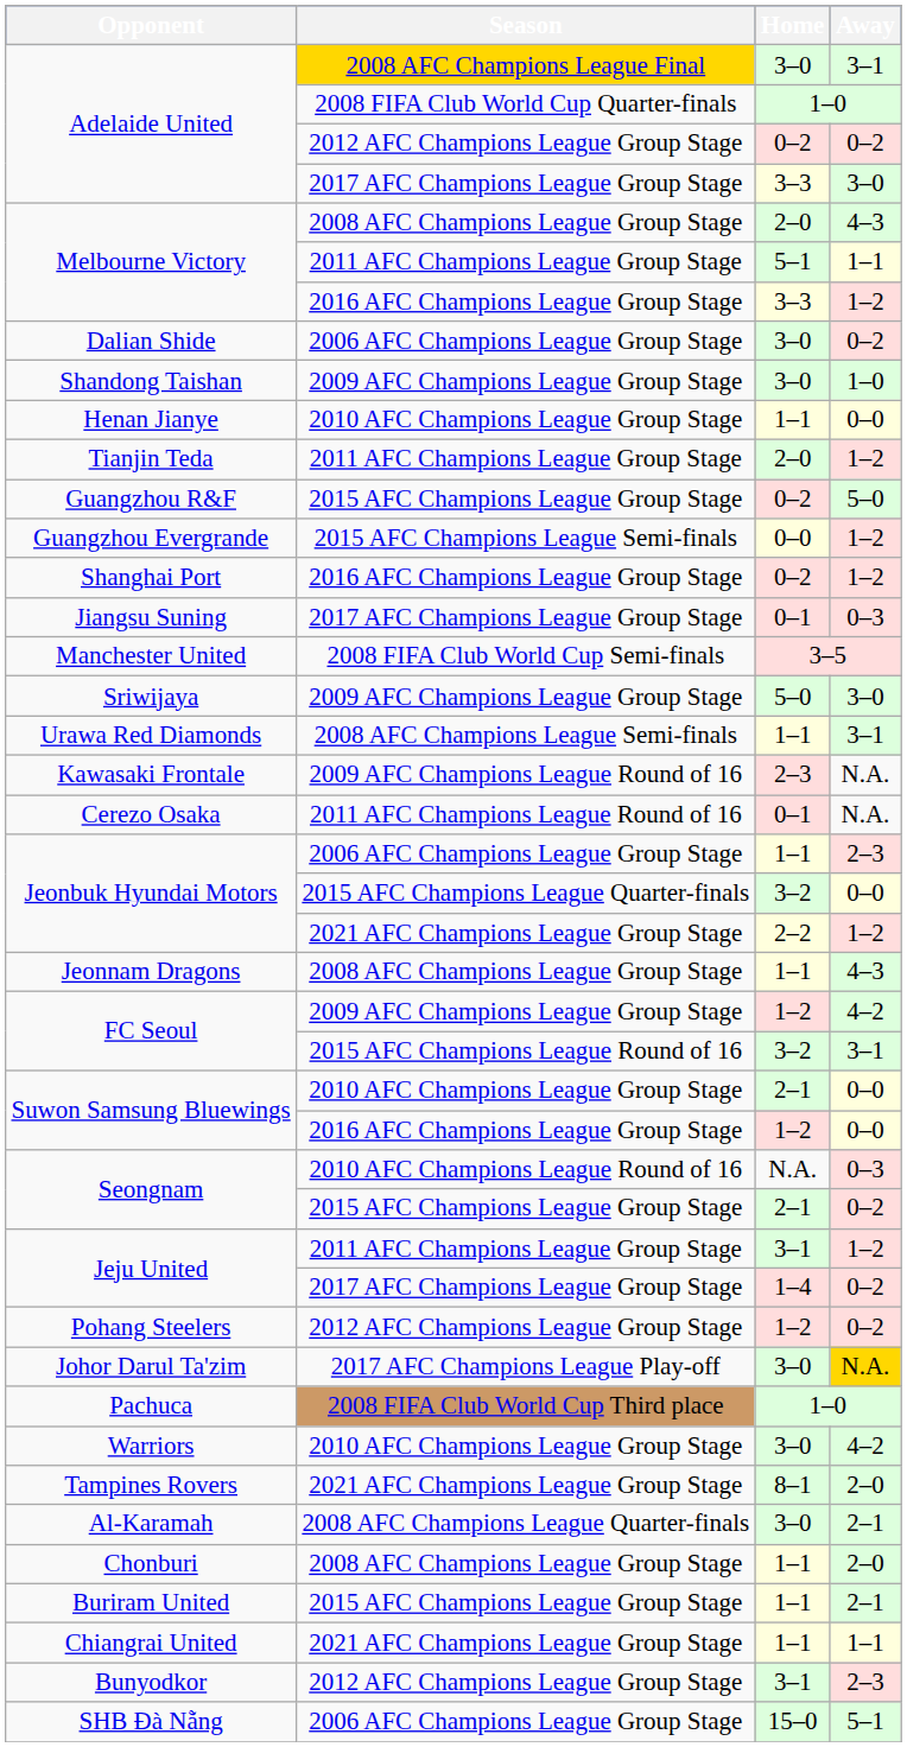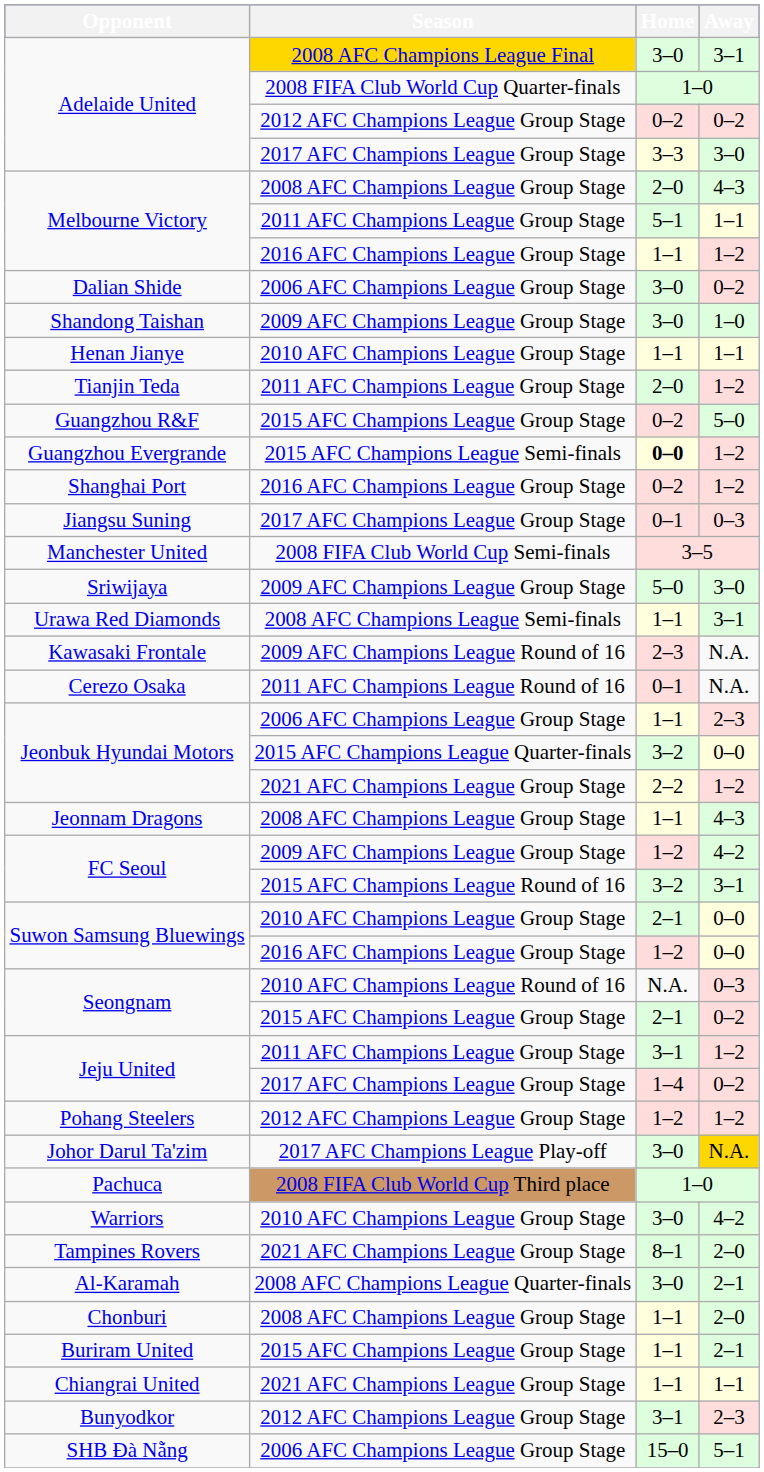Melbourne Victory / 2016 AFC Champions League Group Stage | Home: 3–3 -> 1–1
Henan Jianye | Away: 0–0 -> 1–1
Guangzhou Evergrande | Home: normal -> bold
Pohang Steelers | Away: 0–2 -> 1–2
